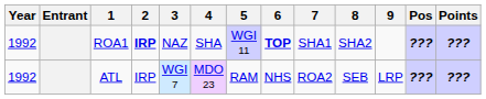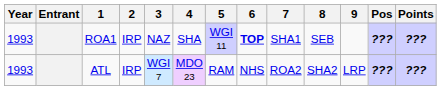ROA1 | Year: 1992 -> 1993
ROA1 | 2: bold -> normal
ROA1 | 8: SHA2 -> SEB
ATL | Year: 1992 -> 1993
ATL | 8: SEB -> SHA2
